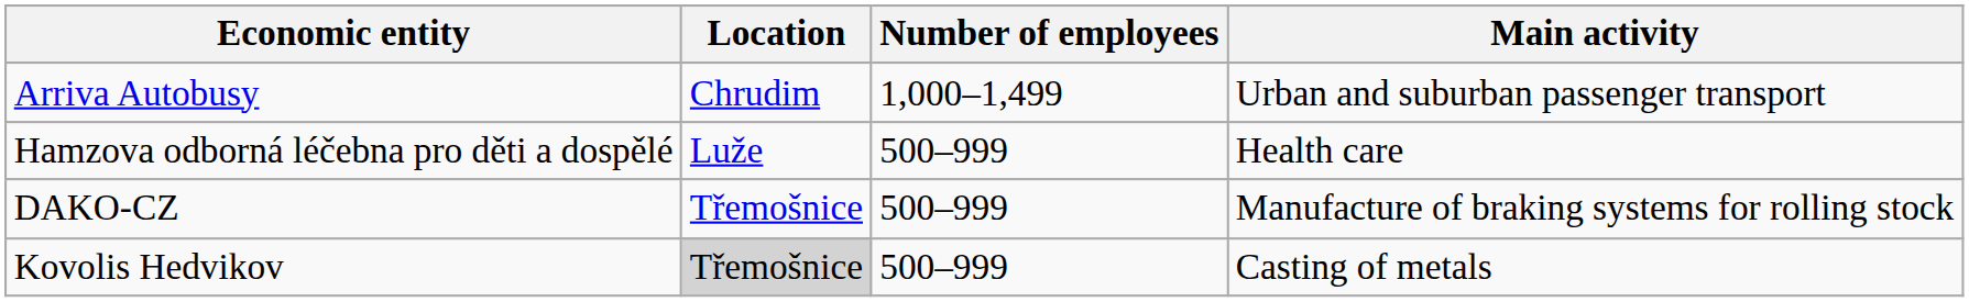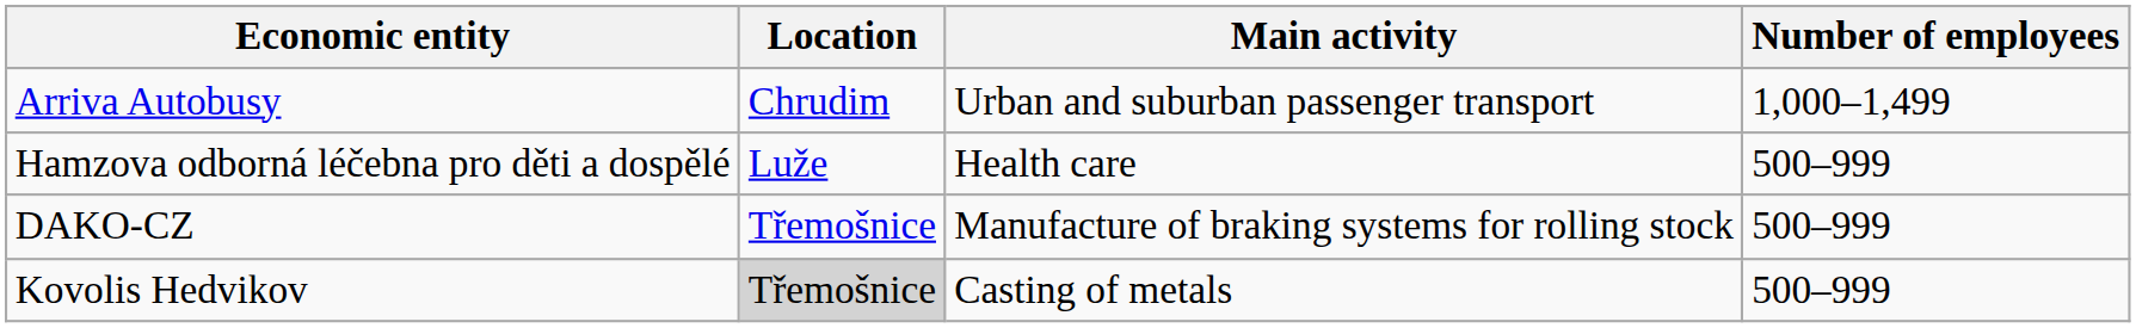columns swapped: Number of employees <-> Main activity
